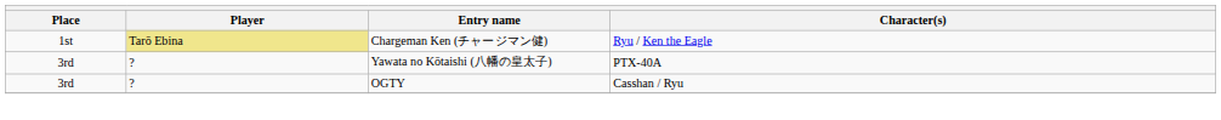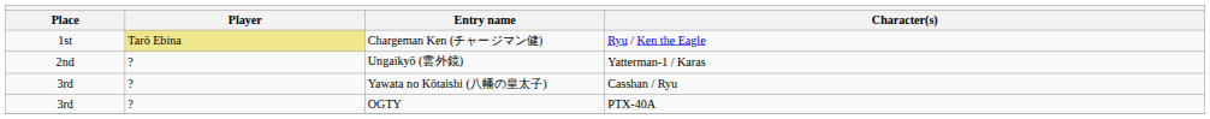+ row: 2nd | ? | Ungaikyō (雲外鏡) | Yatterman-1 / Karas
Yawata no Kōtaishi (八幡の皇太子) | Character(s): PTX-40A -> Casshan / Ryu
OGTY | Character(s): Casshan / Ryu -> PTX-40A
